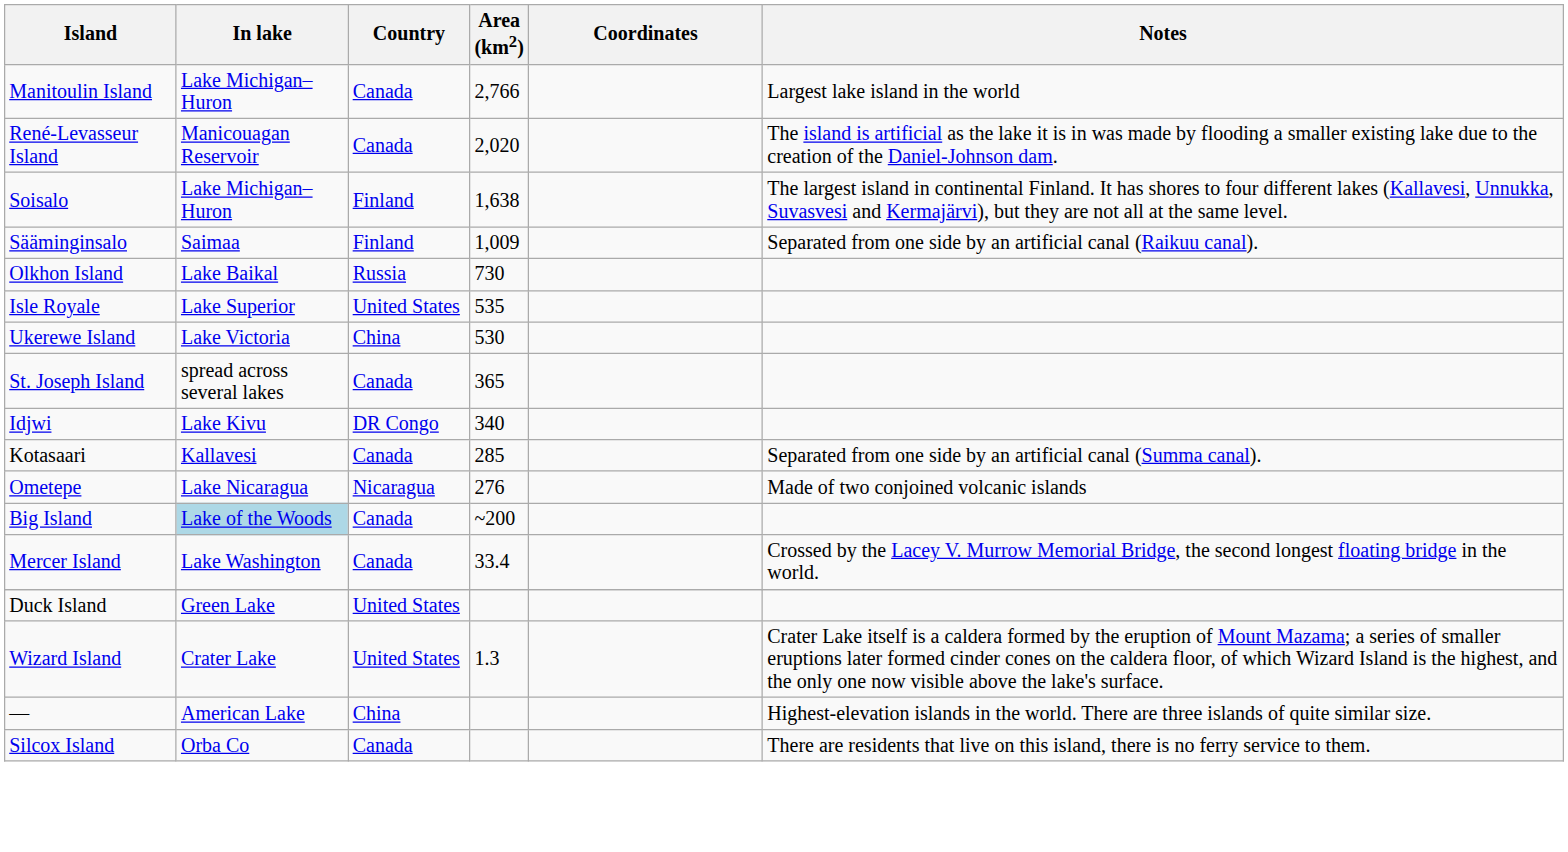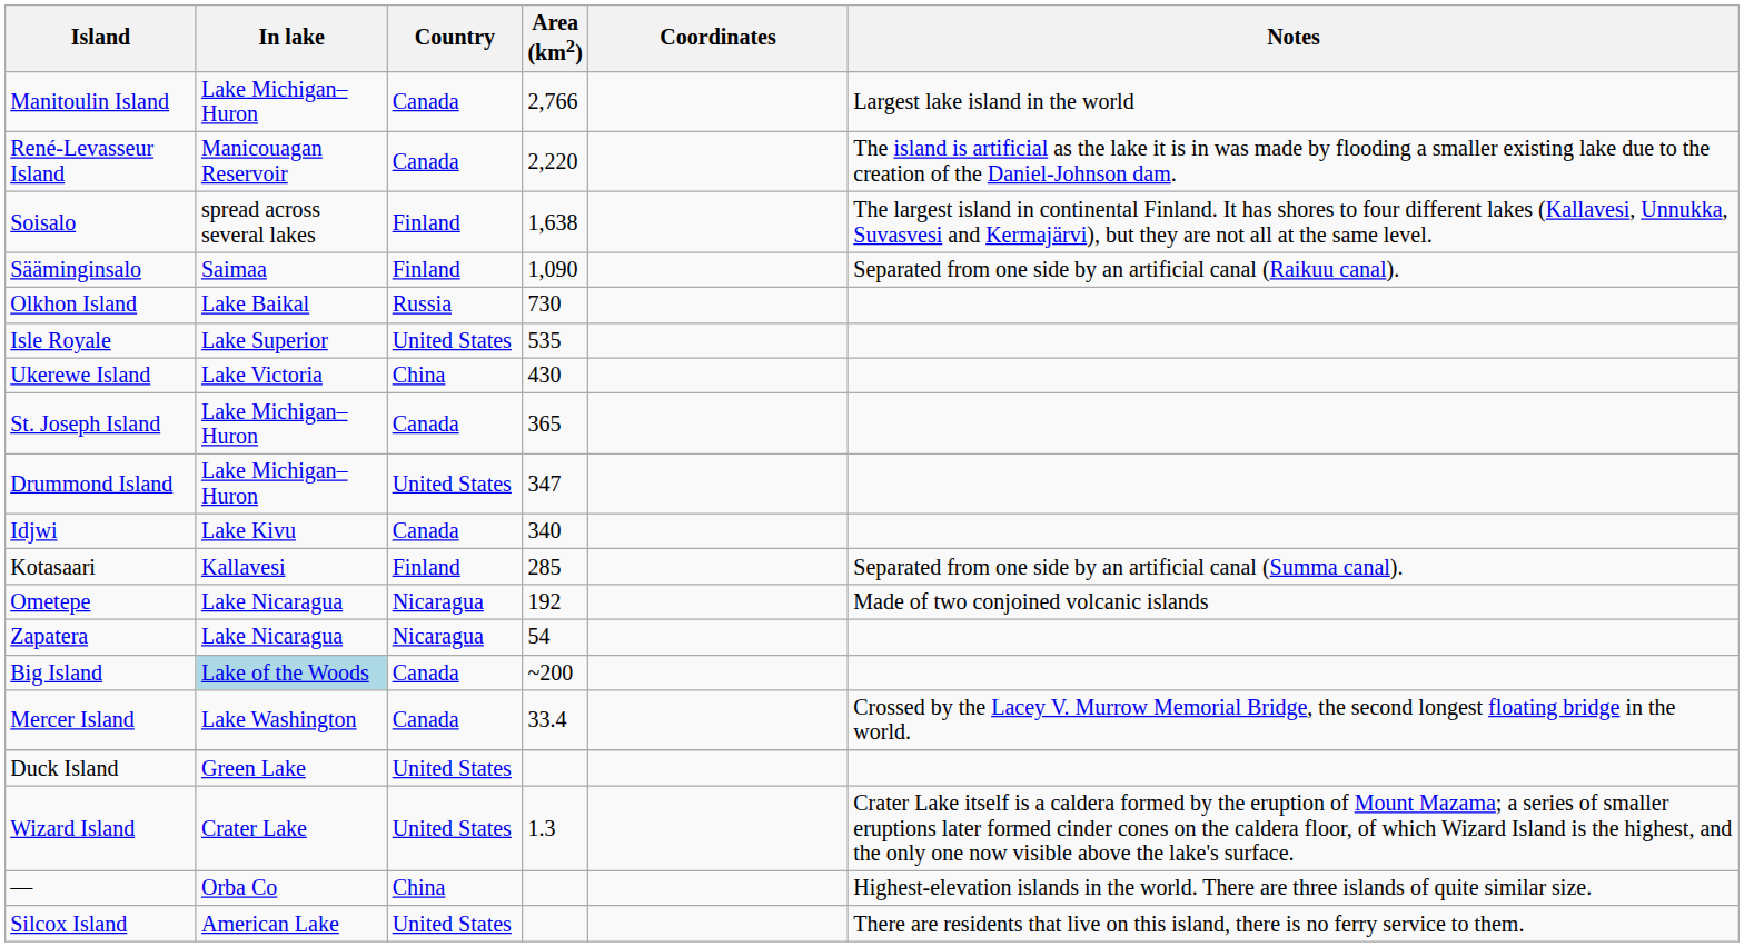René-Levasseur Island | Area (km2): 2,020 -> 2,220
Soisalo | In lake: Lake Michigan–Huron -> spread across several lakes
Sääminginsalo | Area (km2): 1,009 -> 1,090
Ukerewe Island | Area (km2): 530 -> 430
St. Joseph Island | In lake: spread across several lakes -> Lake Michigan–Huron
+ row: Drummond Island | Lake Michigan–Huron | United States | 347
Idjwi | Country: DR Congo -> Canada
Kotasaari | Country: Canada -> Finland
Ometepe | Area (km2): 276 -> 192
+ row: Zapatera | Lake Nicaragua | Nicaragua | 54
— | In lake: American Lake -> Orba Co
Silcox Island | In lake: Orba Co -> American Lake
Silcox Island | Country: Canada -> United States
